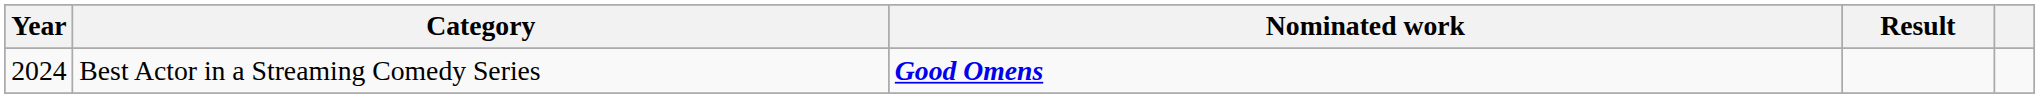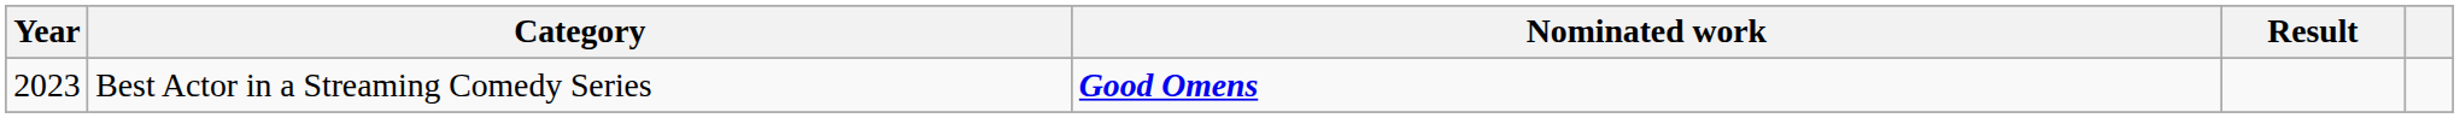Best Actor in a Streaming Comedy Series | Year: 2024 -> 2023
